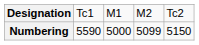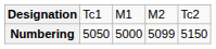Numbering | column 2: 5590 -> 5050
